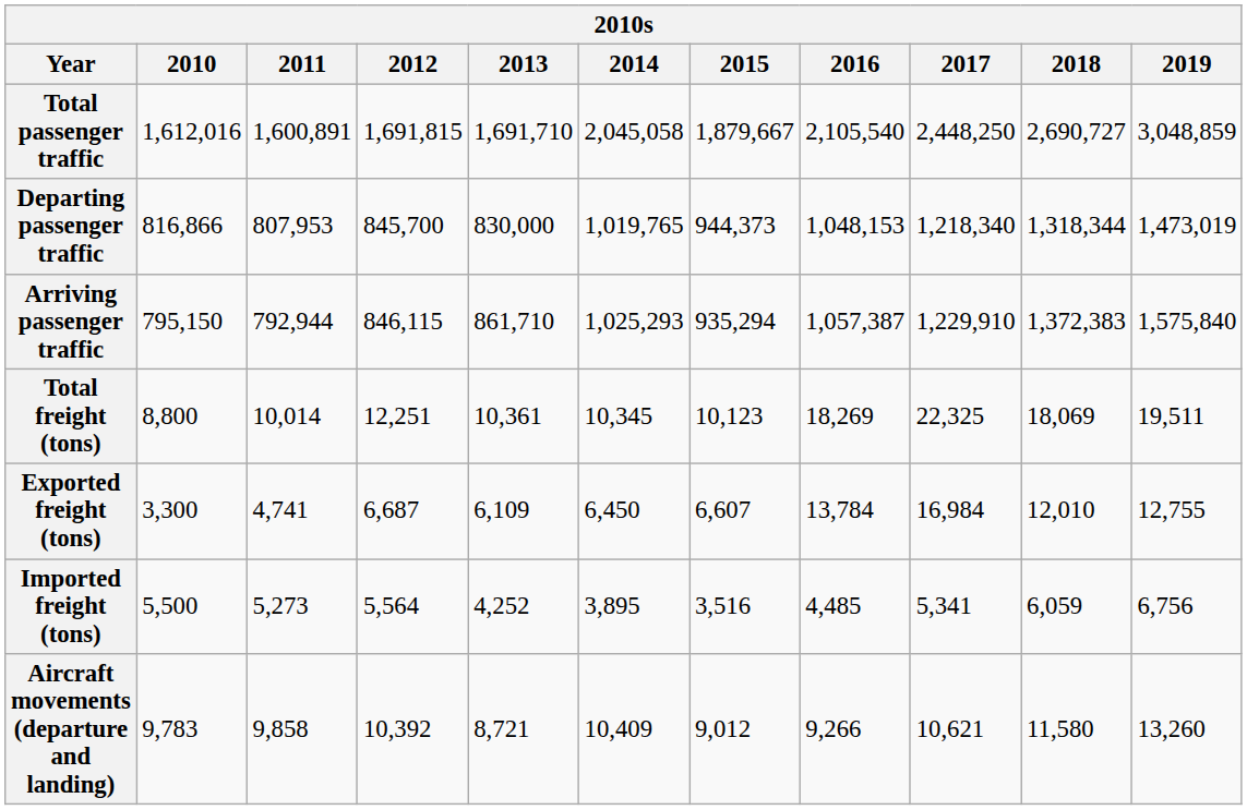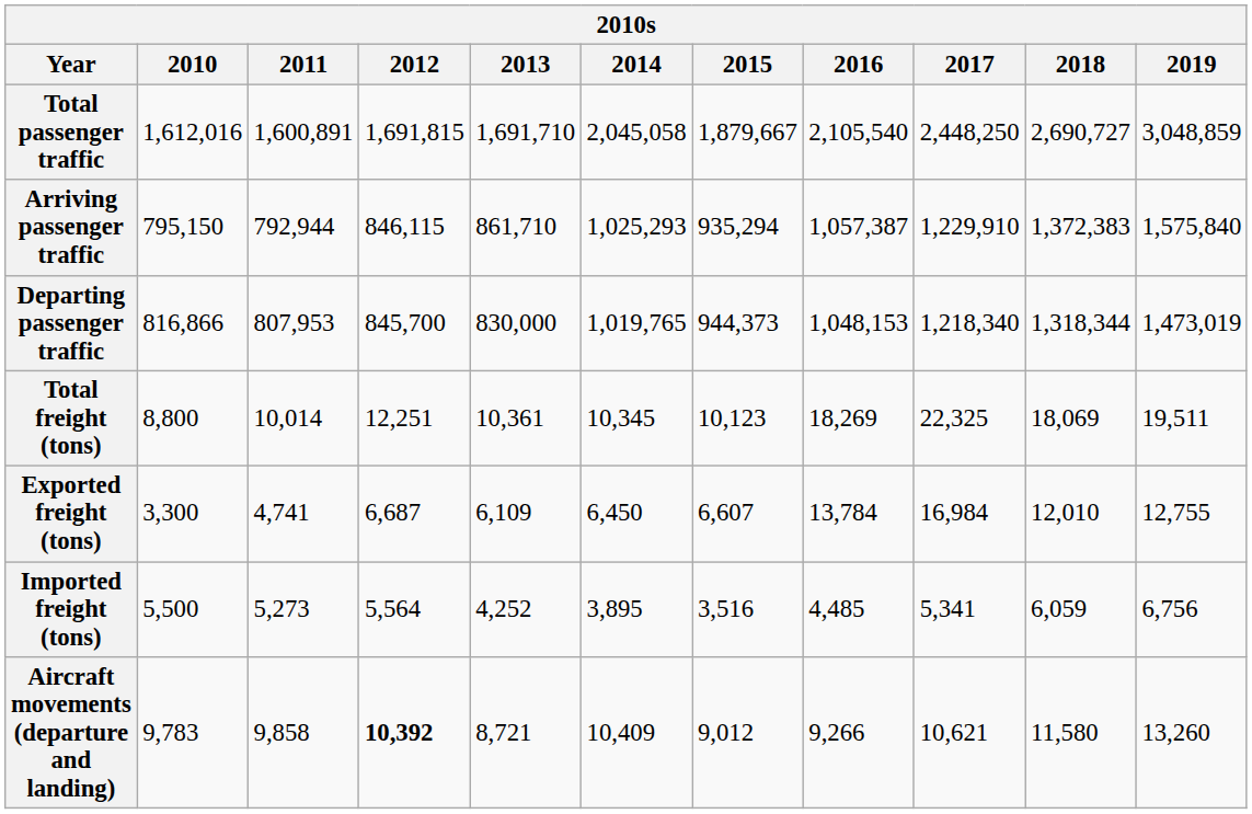rows swapped: Departing passenger traffic <-> Arriving passenger traffic
Aircraft movements (departure and landing) | 2012: normal -> bold
